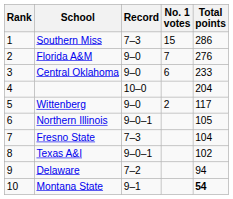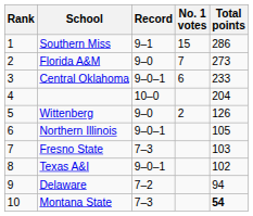Southern Miss | Record: 7–3 -> 9–1
Florida A&M | Total points: 276 -> 273
Central Oklahoma | Record: 9–0 -> 9–0–1
Wittenberg | Total points: 117 -> 126
Fresno State | Total points: 104 -> 103
Montana State | Record: 9–1 -> 7–3
